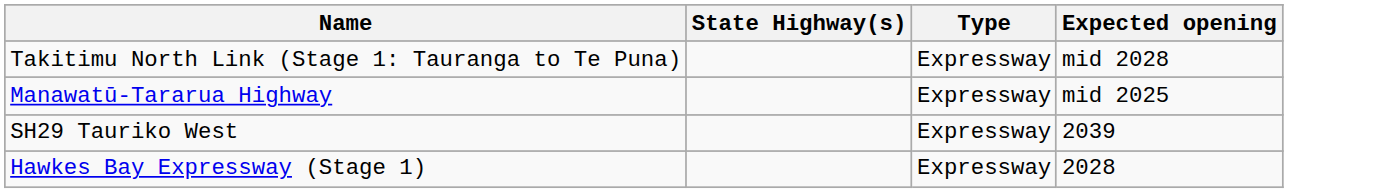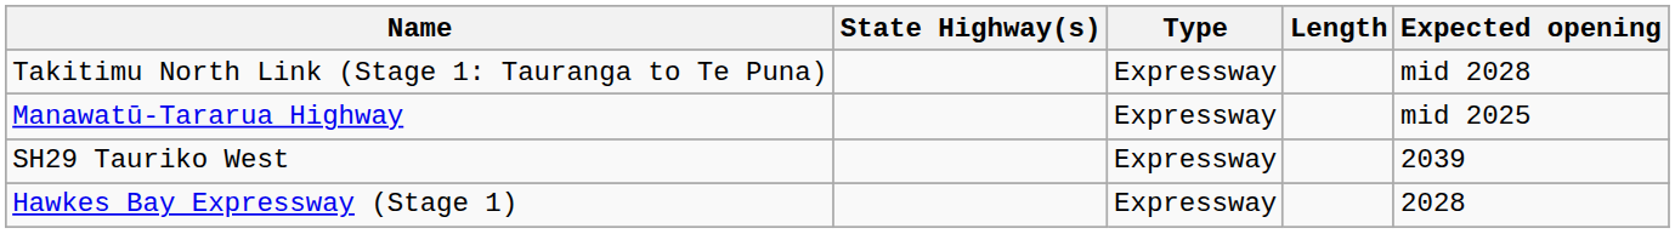+ column: Length
